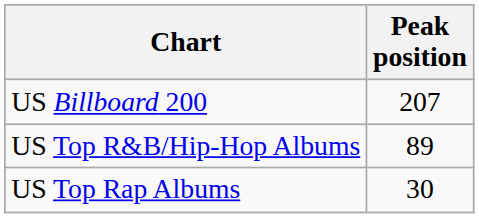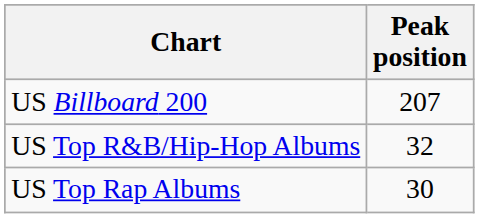US Top R&B/Hip-Hop Albums | Peak position: 89 -> 32
